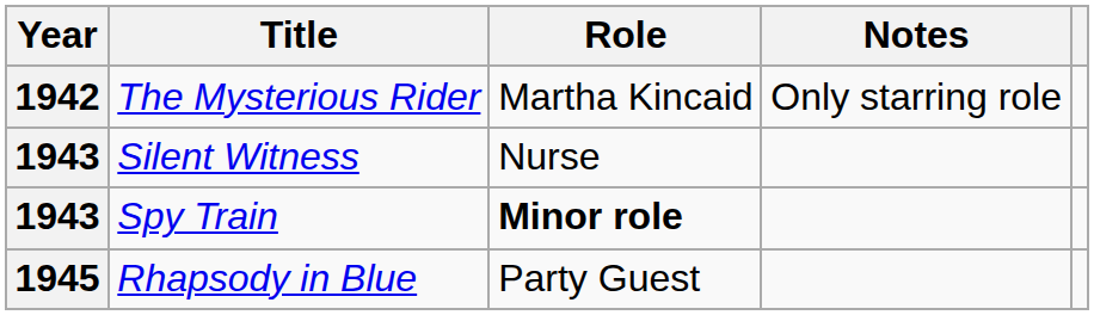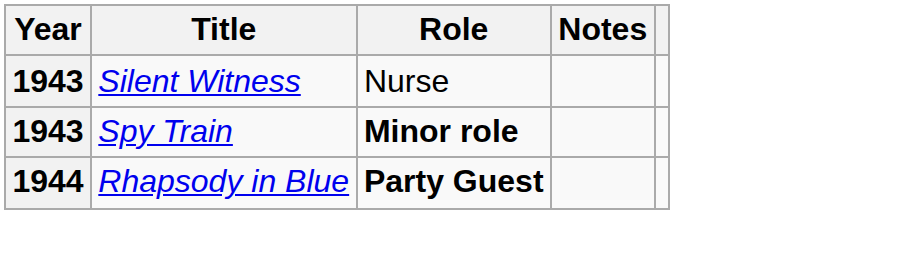- row: 1942 | The Mysterious Rider | Martha Kincaid | Only starring role
Rhapsody in Blue | Year: 1945 -> 1944
Rhapsody in Blue | Role: normal -> bold
